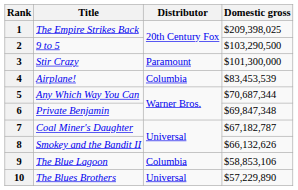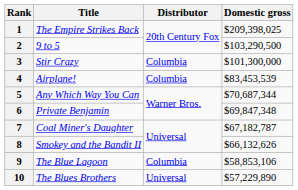3 | Distributor: Paramount -> Columbia
